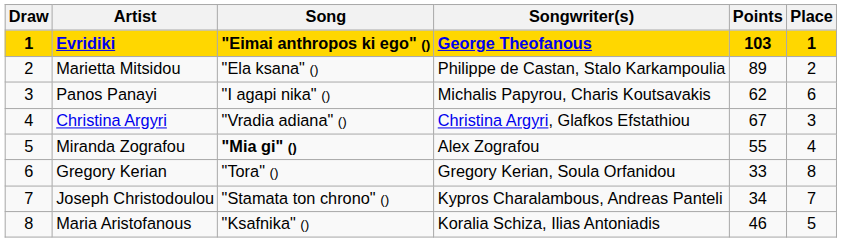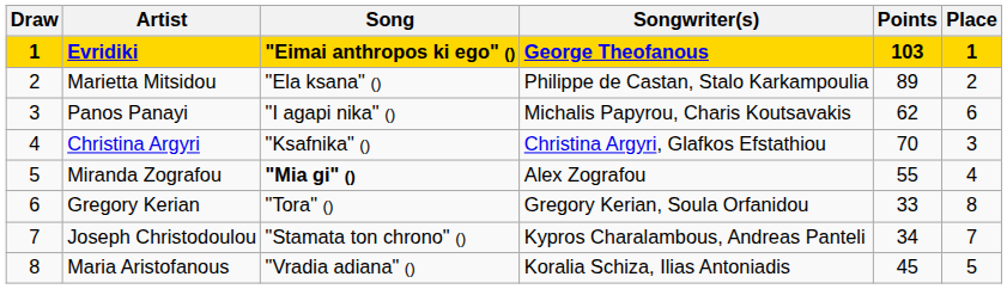Christina Argyri | Song: "Vradia adiana" () -> "Ksafnika" ()
Christina Argyri | Points: 67 -> 70
Maria Aristofanous | Song: "Ksafnika" () -> "Vradia adiana" ()
Maria Aristofanous | Points: 46 -> 45
